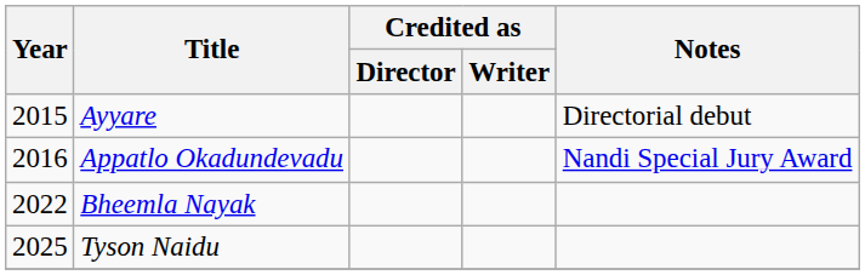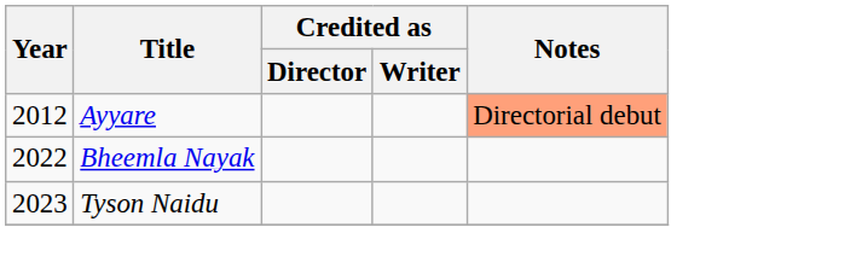Ayyare | Year: 2015 -> 2012
Ayyare | Notes: no background -> lightsalmon background
- row: 2016 | Appatlo Okadundevadu | Nandi Special Jury Award
Tyson Naidu | Year: 2025 -> 2023
